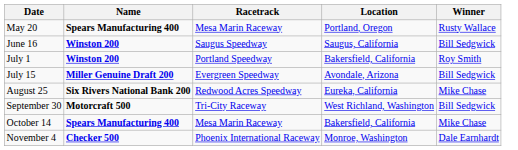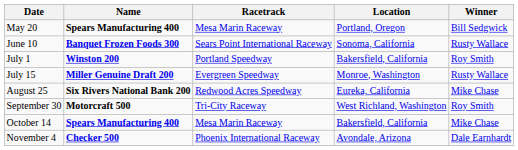May 20 | Winner: Rusty Wallace -> Bill Sedgwick
+ row: June 10 | Banquet Frozen Foods 300 | Sears Point International Raceway | Sonoma, California | Rusty Wallace
- row: June 16 | Winston 200 | Saugus Speedway | Saugus, California | Bill Sedgwick
July 15 | Location: Avondale, Arizona -> Monroe, Washington
July 15 | Winner: Bill Sedgwick -> Rusty Wallace
September 30 | Winner: Bill Sedgwick -> Roy Smith
November 4 | Location: Monroe, Washington -> Avondale, Arizona
